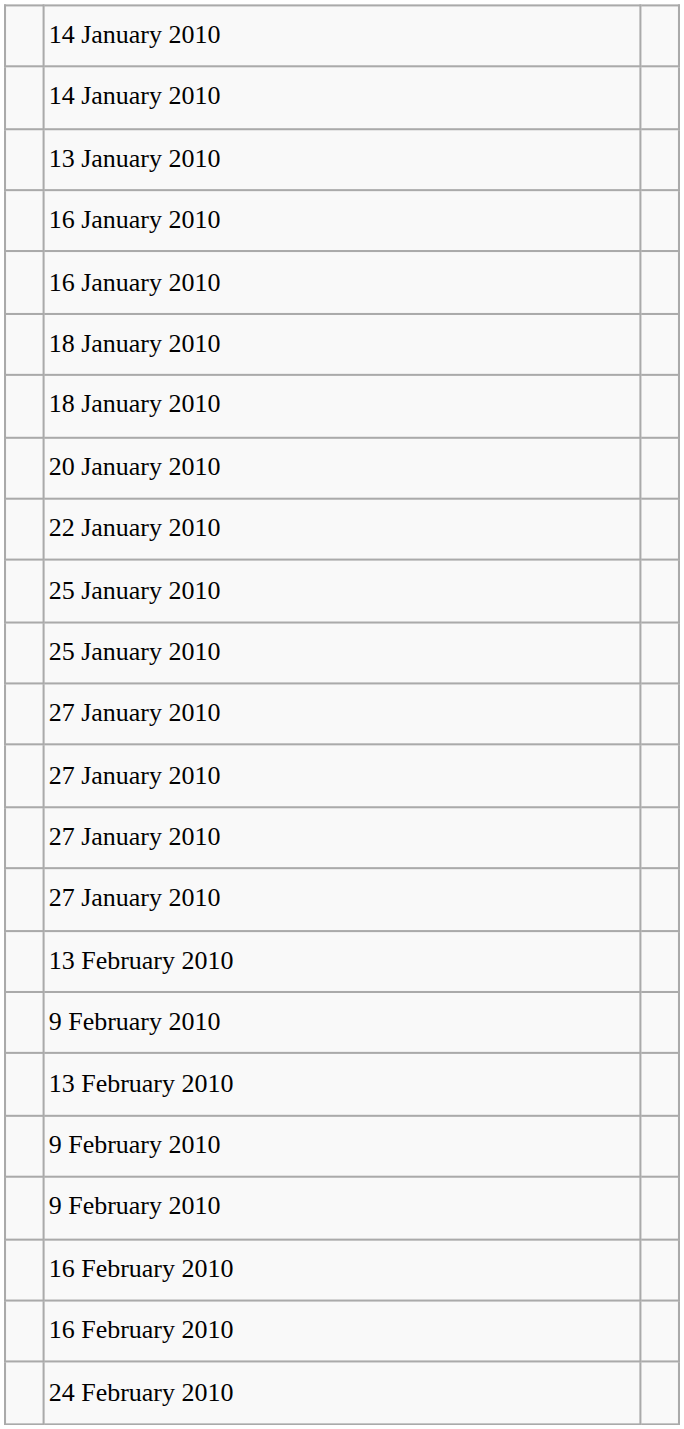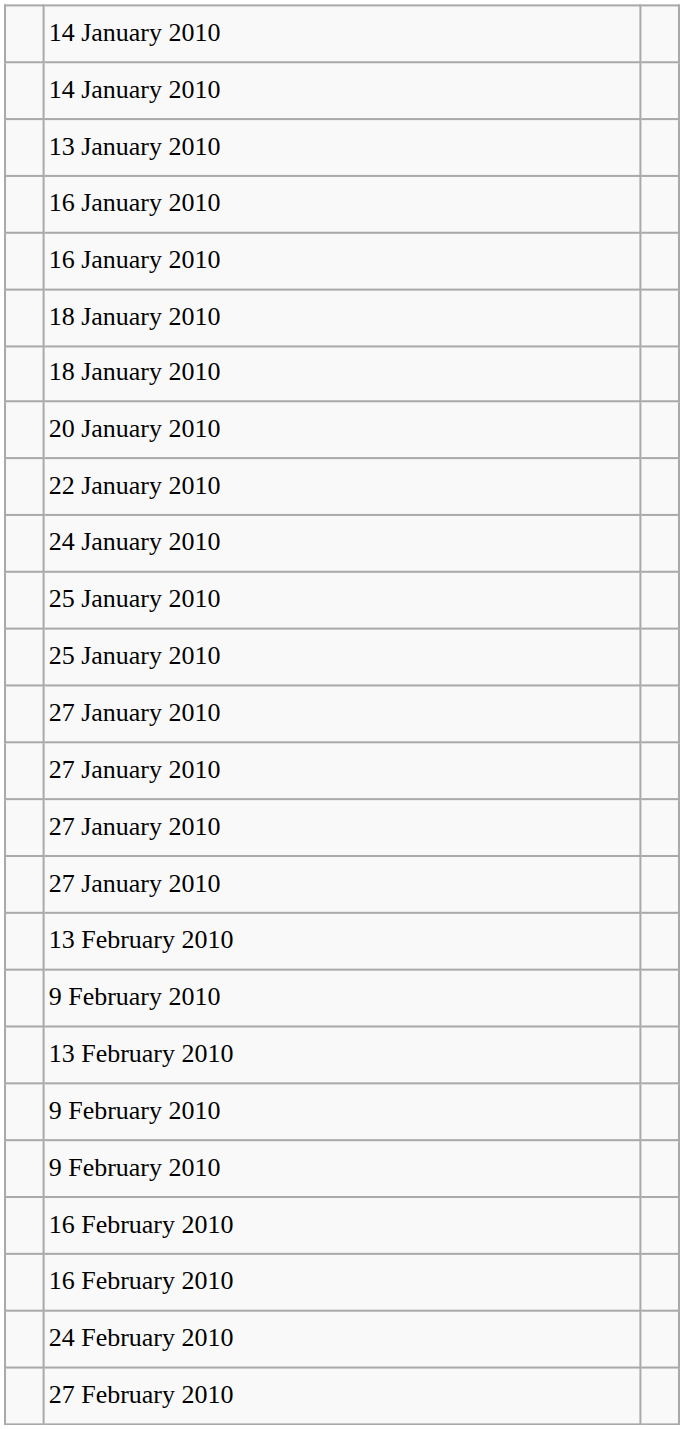+ row: 24 January 2010
+ row: 27 February 2010
